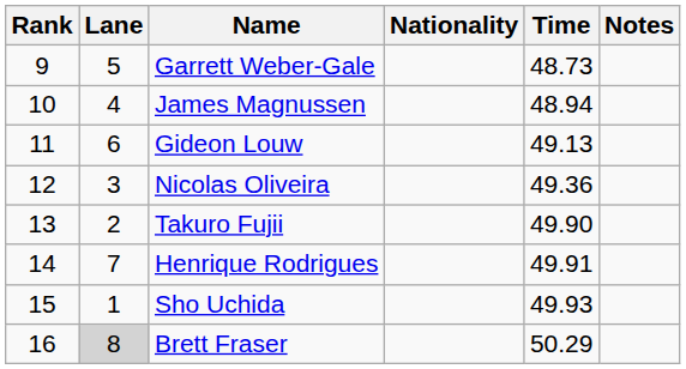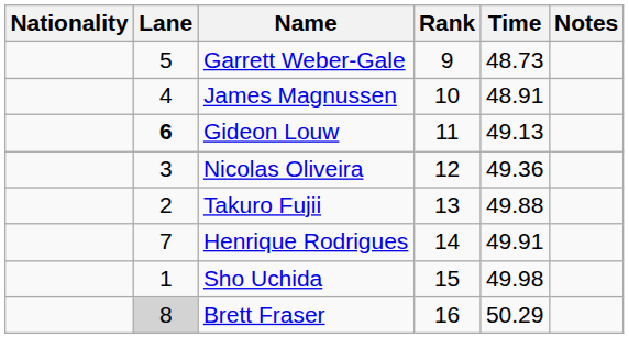columns swapped: Rank <-> Nationality
James Magnussen | Time: 48.94 -> 48.91
Gideon Louw | Lane: normal -> bold
Takuro Fujii | Time: 49.90 -> 49.88
Sho Uchida | Time: 49.93 -> 49.98
